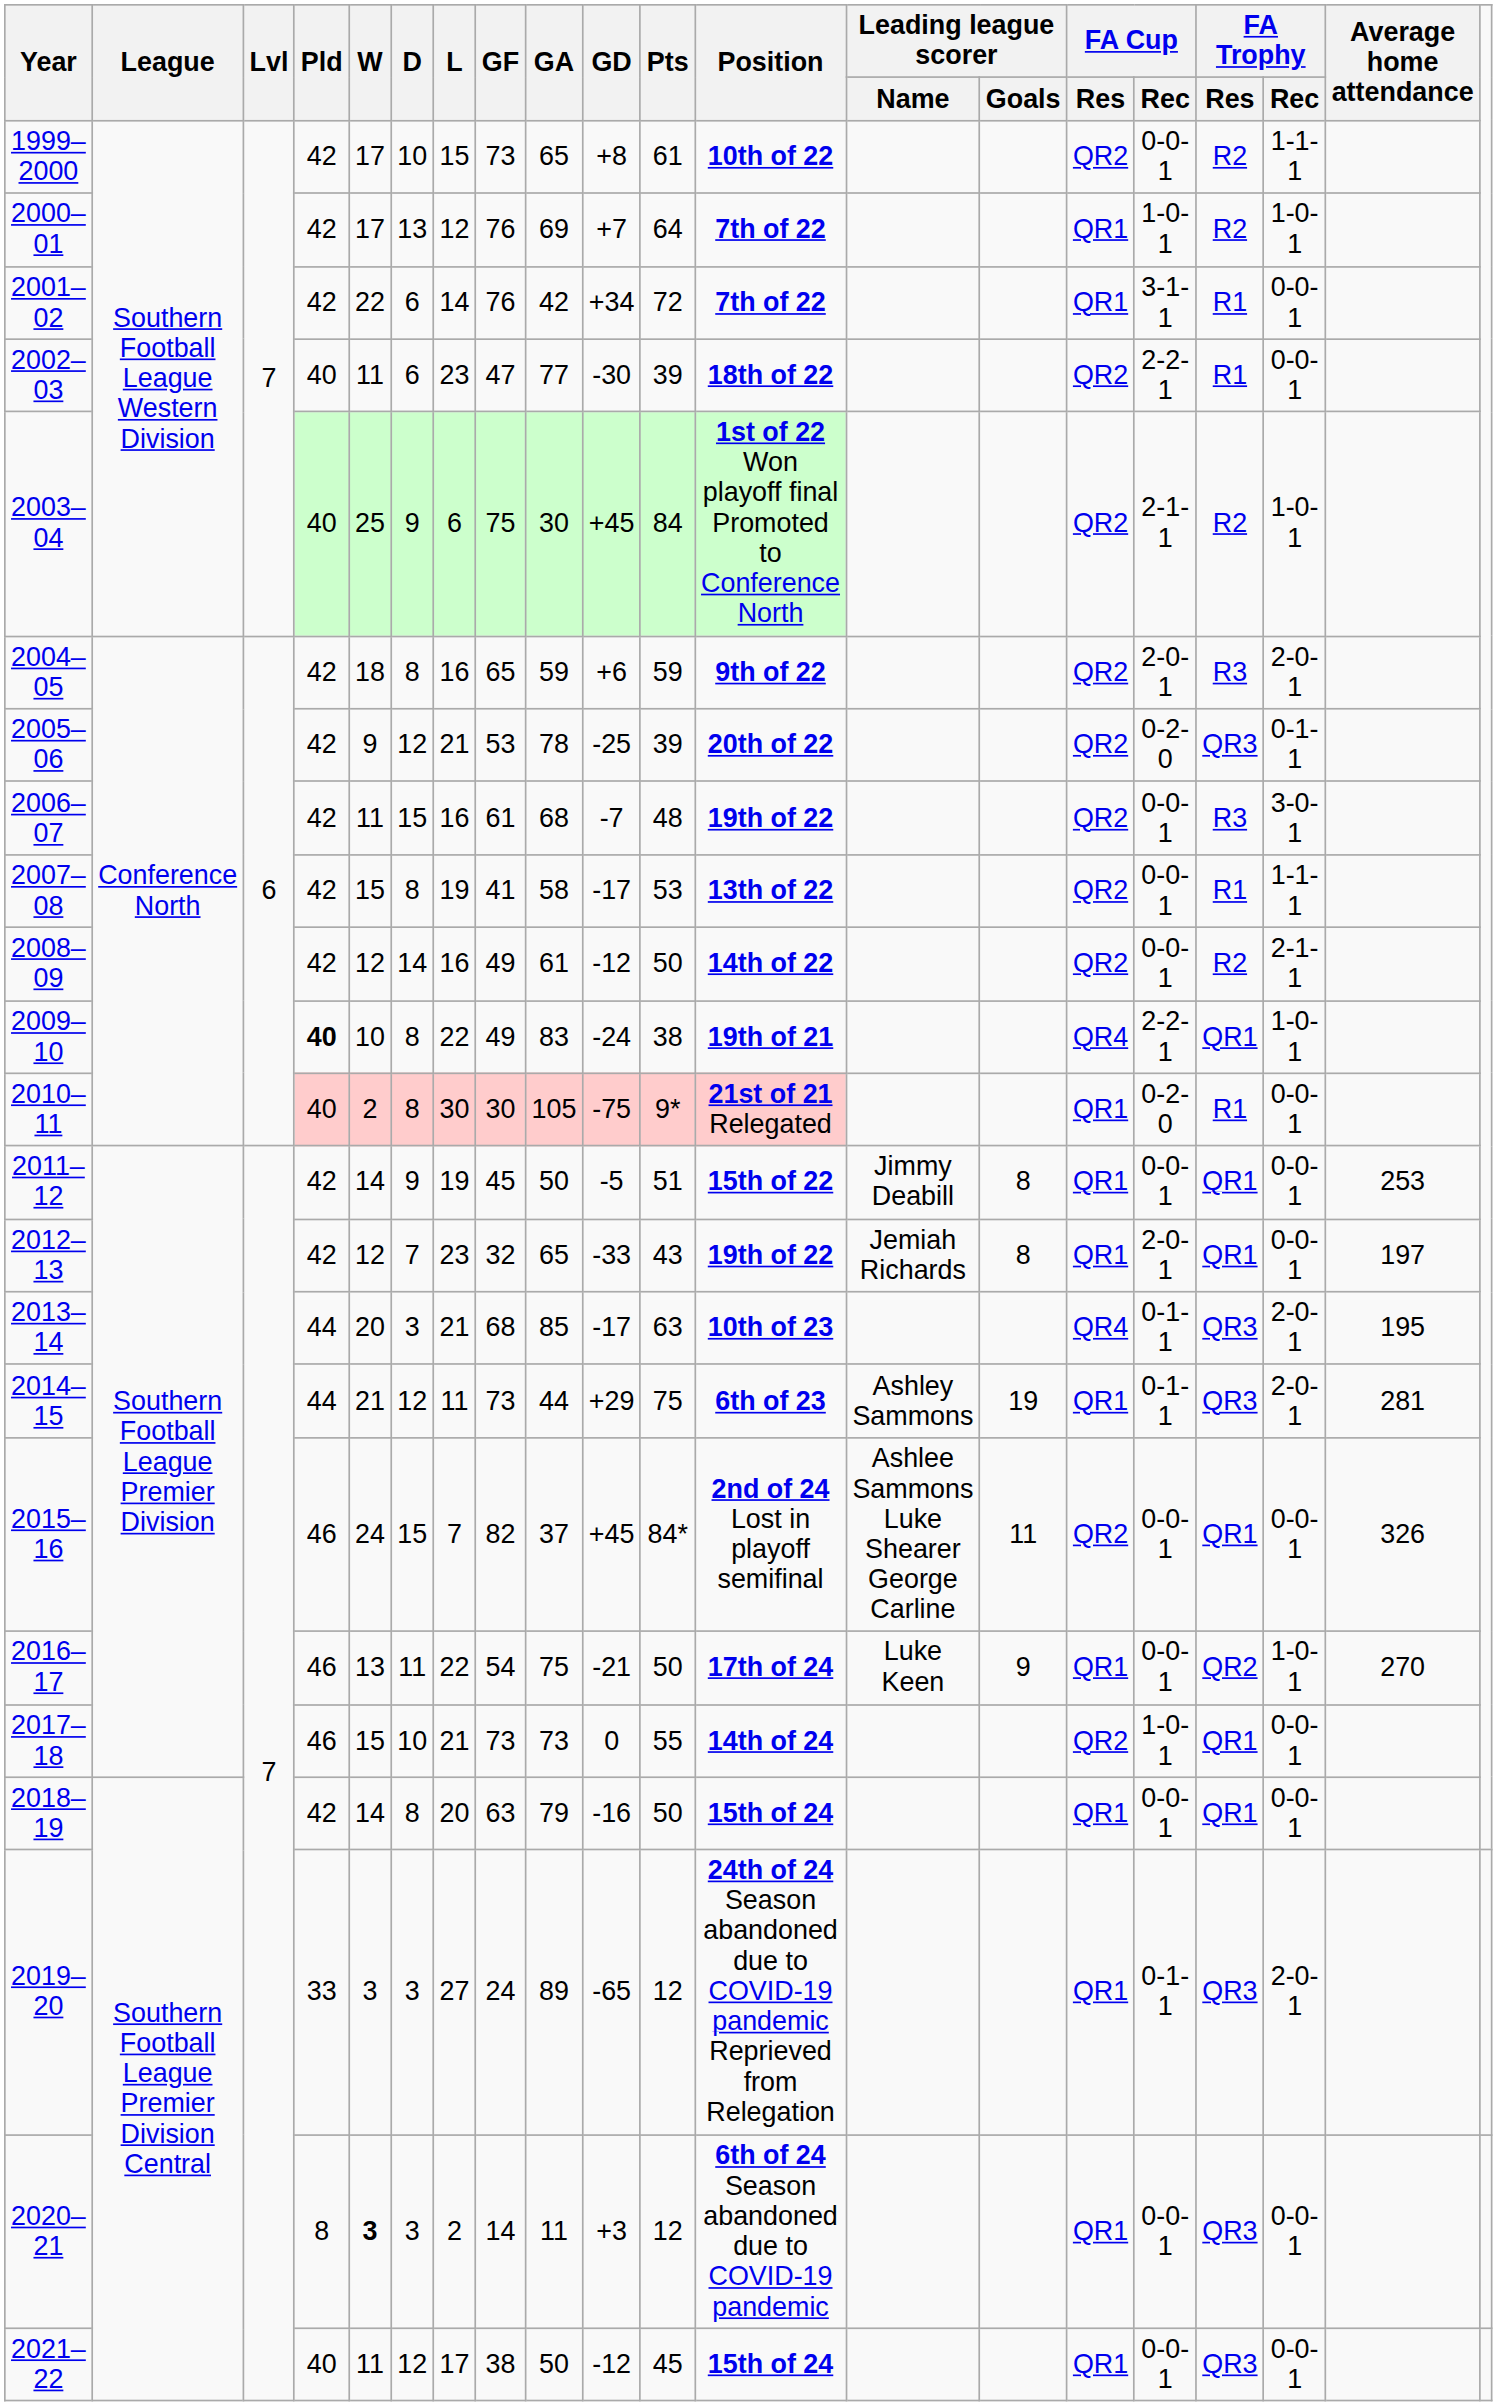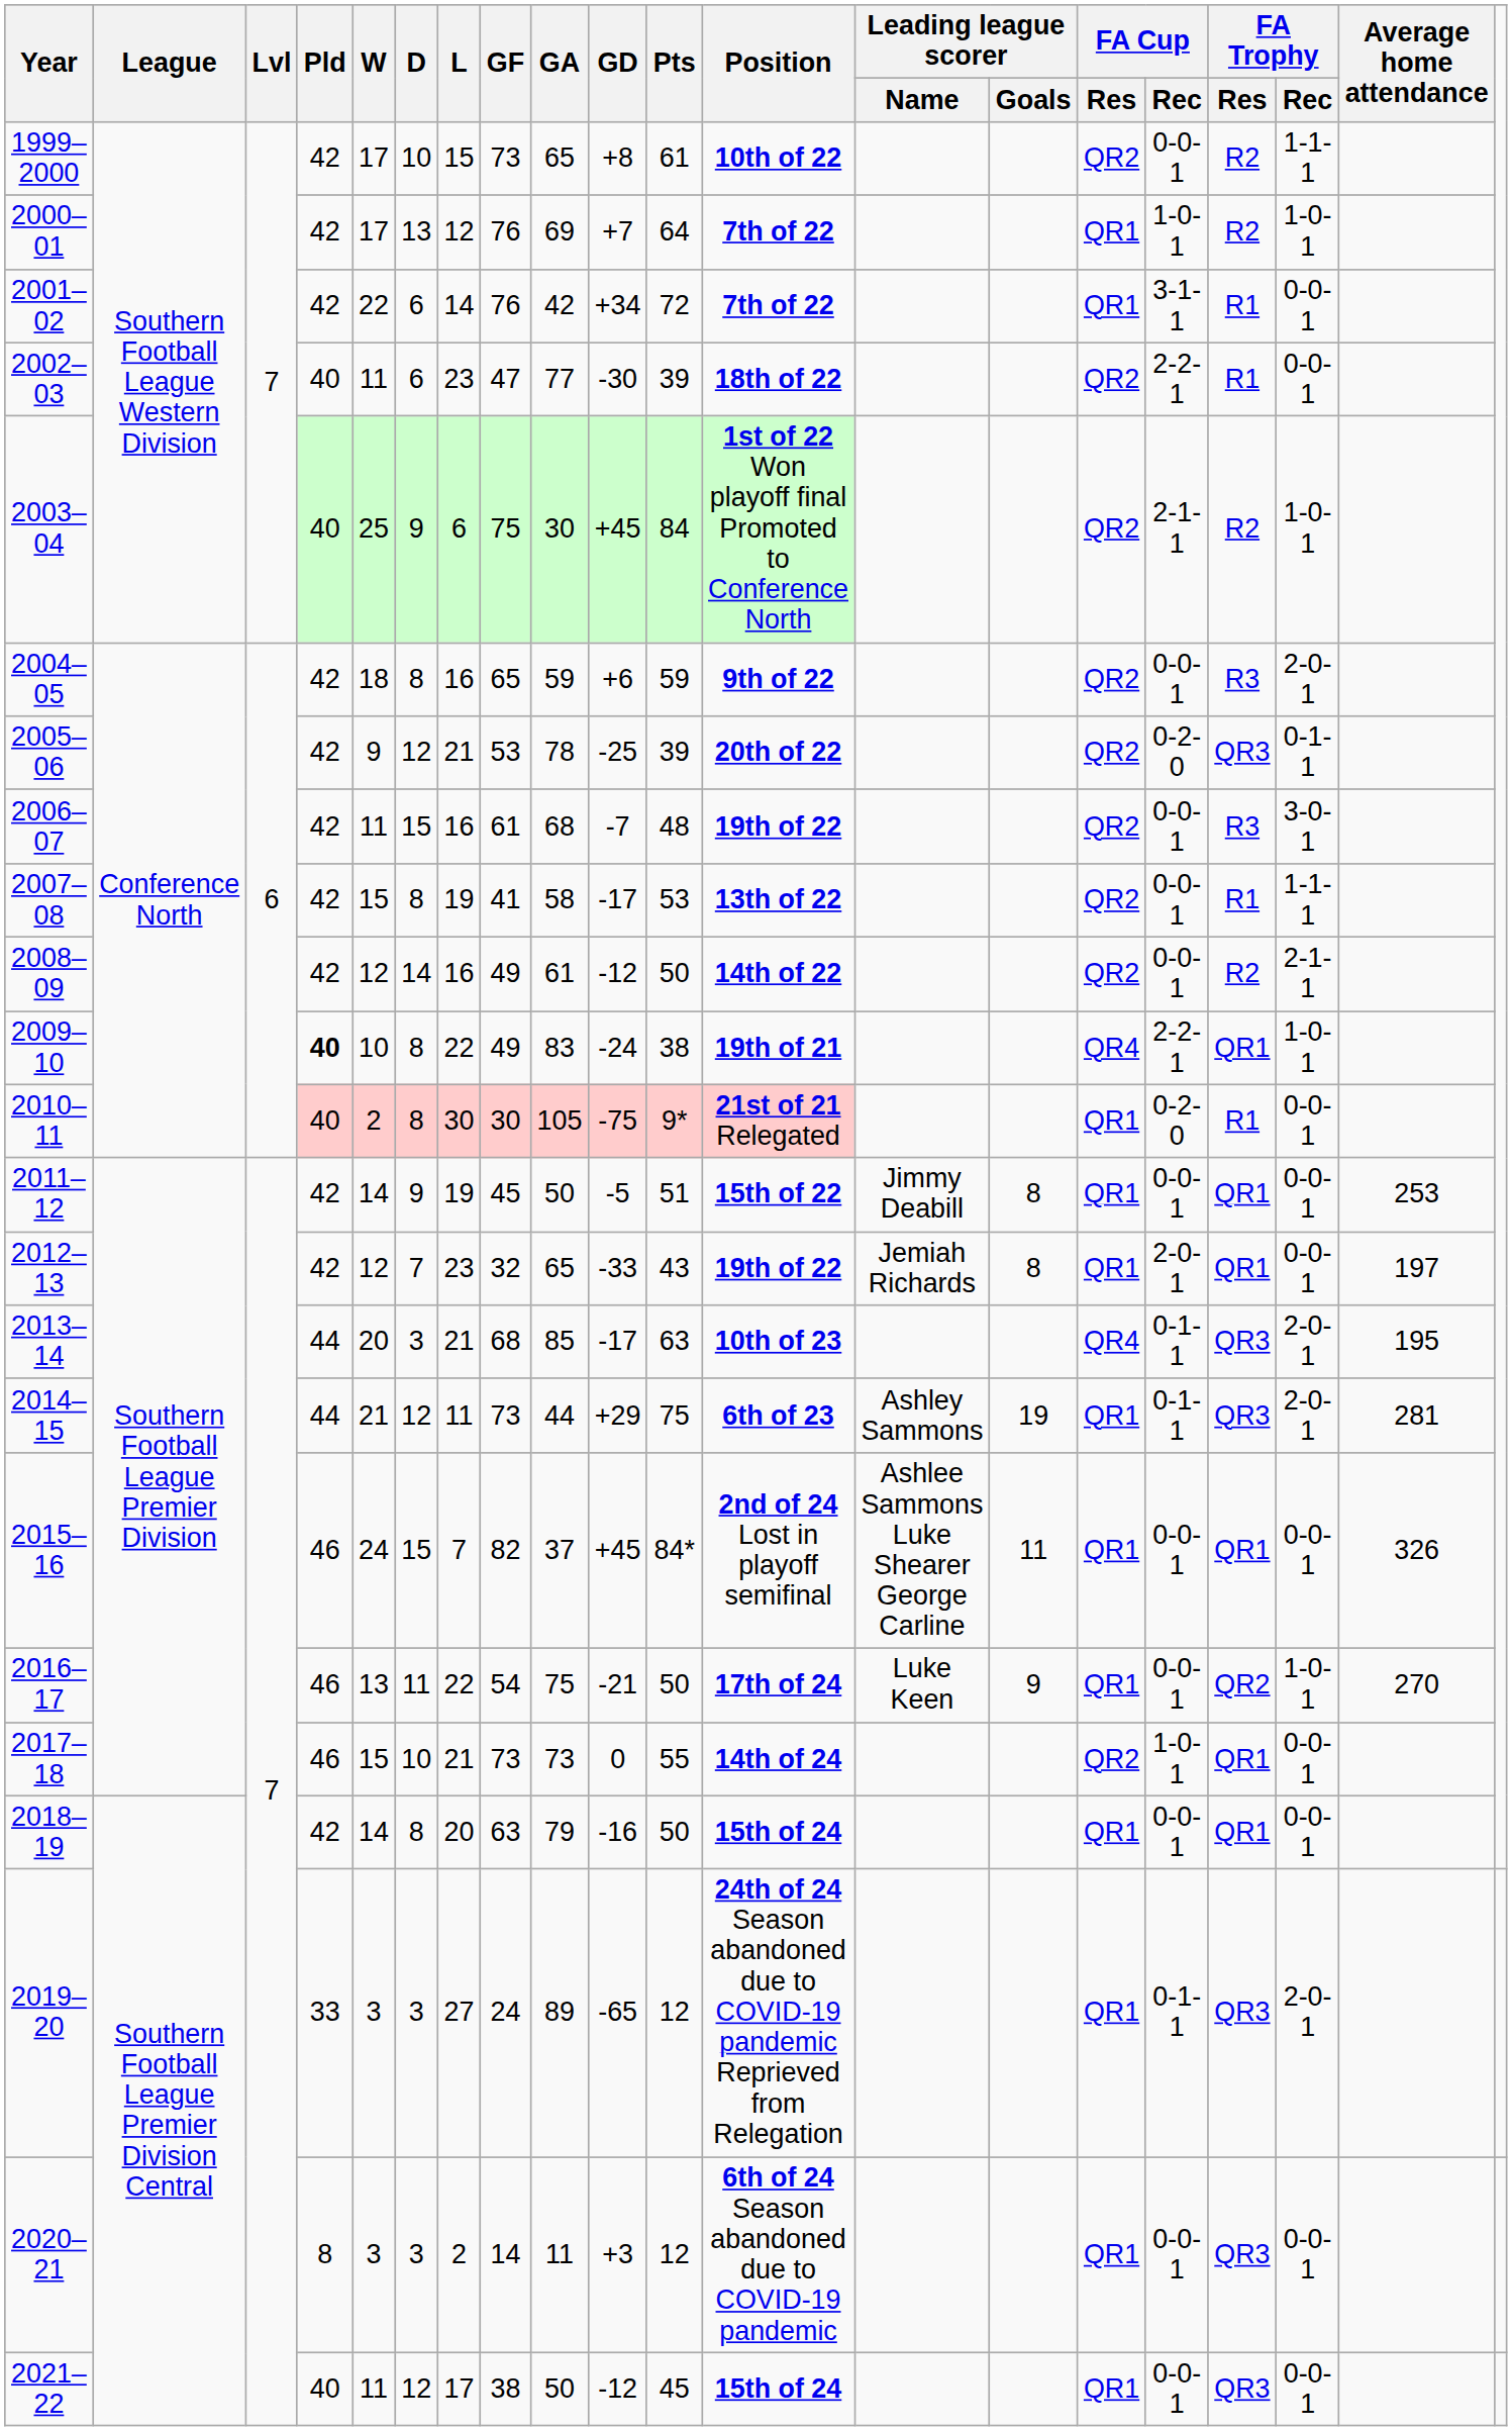2004–05 | FA Cup / Rec: 2-0-1 -> 0-0-1
2015–16 | FA Cup / Res: QR2 -> QR1
2020–21 | W: bold -> normal
